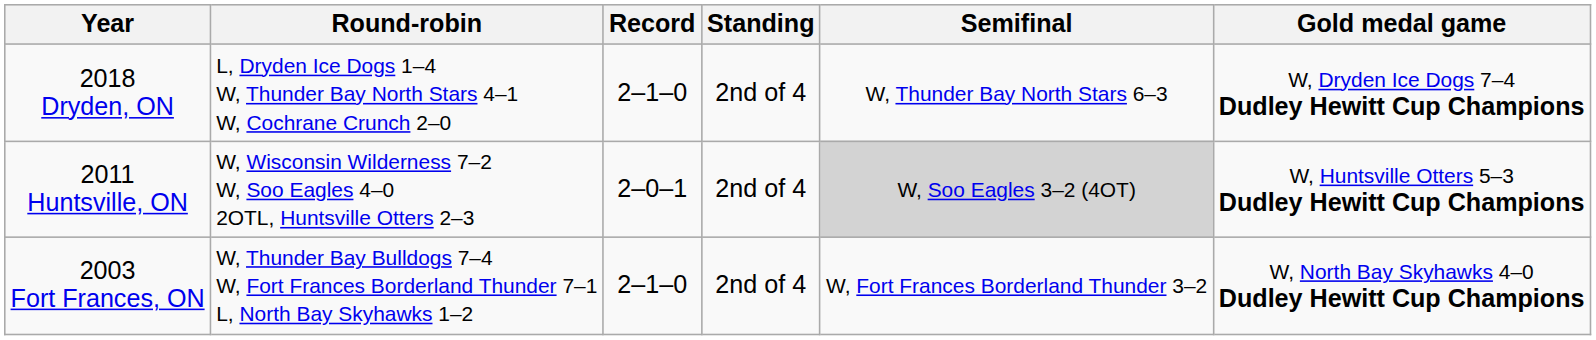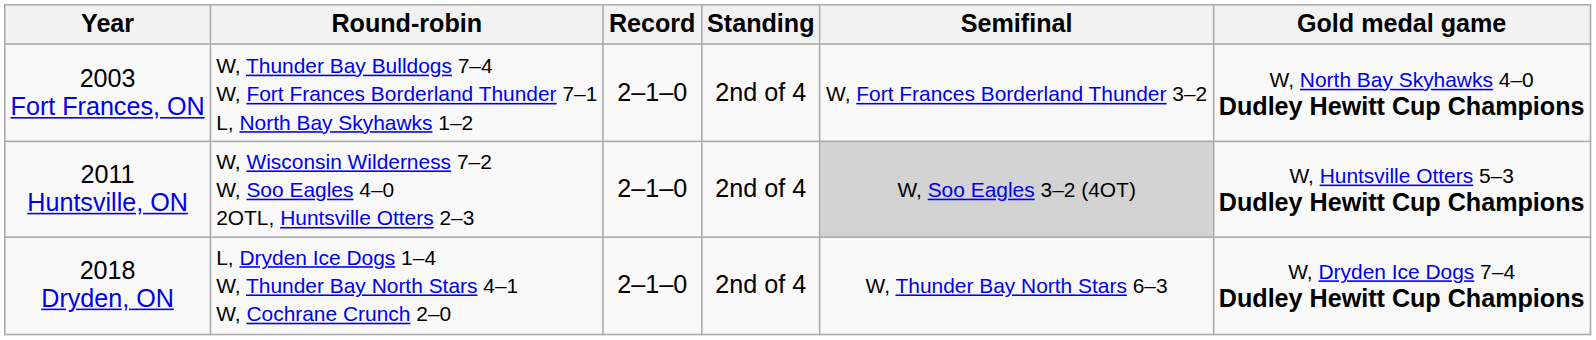rows swapped: 2003 Fort Frances, ON <-> 2018 Dryden, ON
2011 Huntsville, ON | Record: 2–0–1 -> 2–1–0
